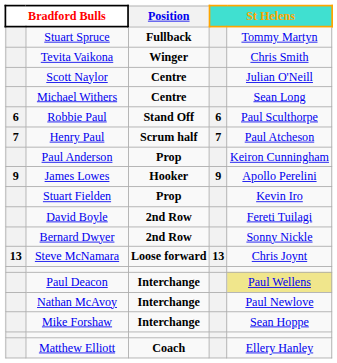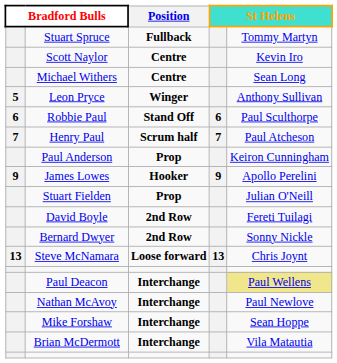- row: Tevita Vaikona | Winger | Chris Smith
Scott Naylor | column 5: Julian O'Neill -> Kevin Iro
+ row: 5 | Leon Pryce | Winger | Anthony Sullivan
Stuart Fielden | column 5: Kevin Iro -> Julian O'Neill
+ row: Brian McDermott | Interchange | Vila Matautia
- row: Matthew Elliott | Coach | Ellery Hanley
